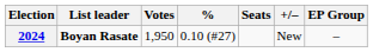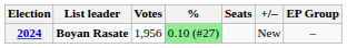2024 | Votes: 1,950 -> 1,956
2024 | %: no background -> lightgreen background
